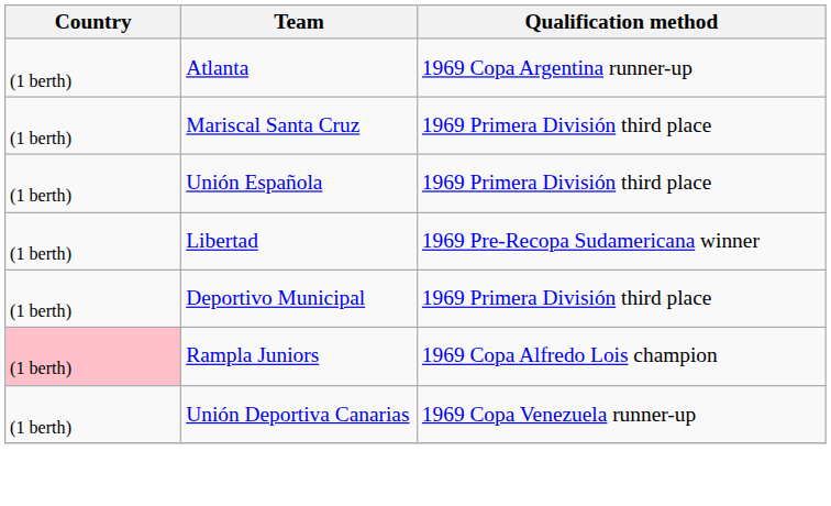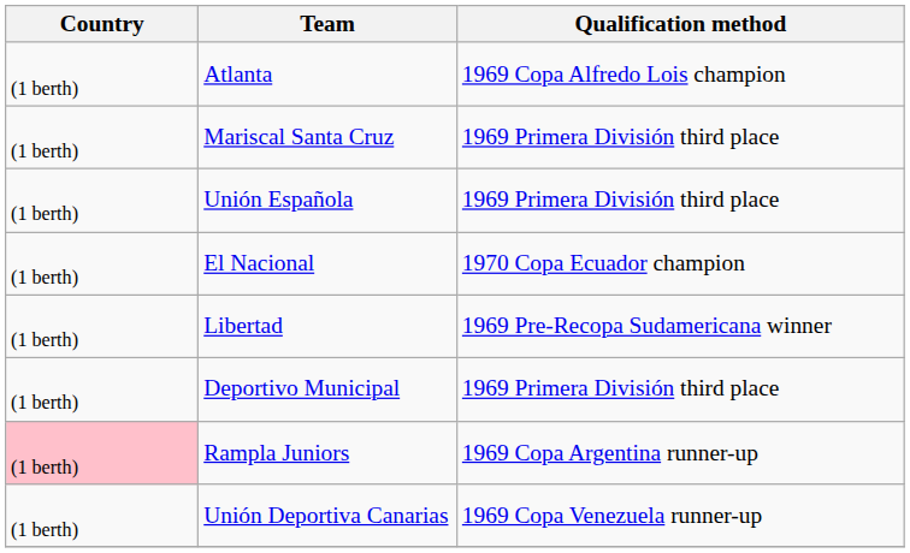Atlanta | Qualification method: 1969 Copa Argentina runner-up -> 1969 Copa Alfredo Lois champion
+ row: (1 berth) | El Nacional | 1970 Copa Ecuador champion
Rampla Juniors | Qualification method: 1969 Copa Alfredo Lois champion -> 1969 Copa Argentina runner-up
